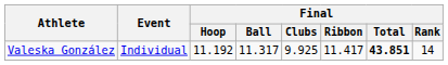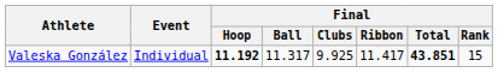Valeska González | Final / Hoop: normal -> bold
Valeska González | Final / Rank: 14 -> 15
